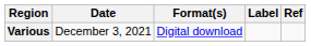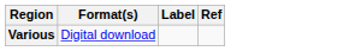- column: Date | December 3, 2021
